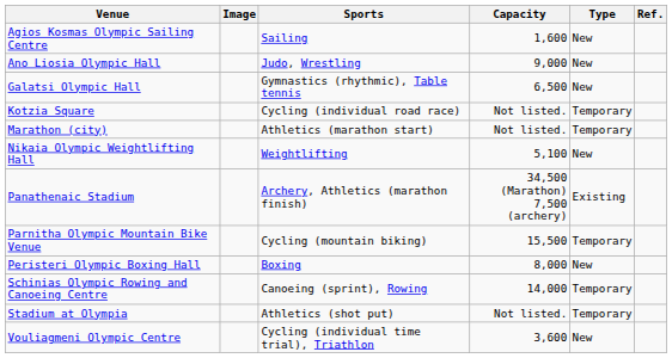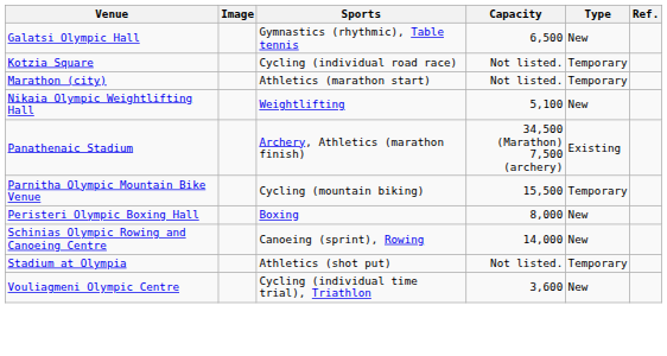- row: Agios Kosmas Olympic Sailing Centre | Sailing | 1,600 | New
- row: Ano Liosia Olympic Hall | Judo, Wrestling | 9,000 | New
Schinias Olympic Rowing and Canoeing Centre | Type: Temporary -> New
